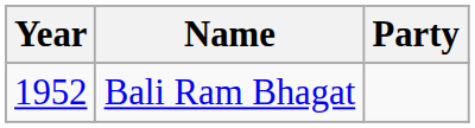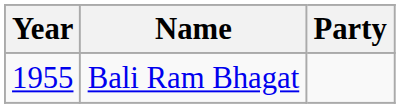Bali Ram Bhagat | Year: 1952 -> 1955
